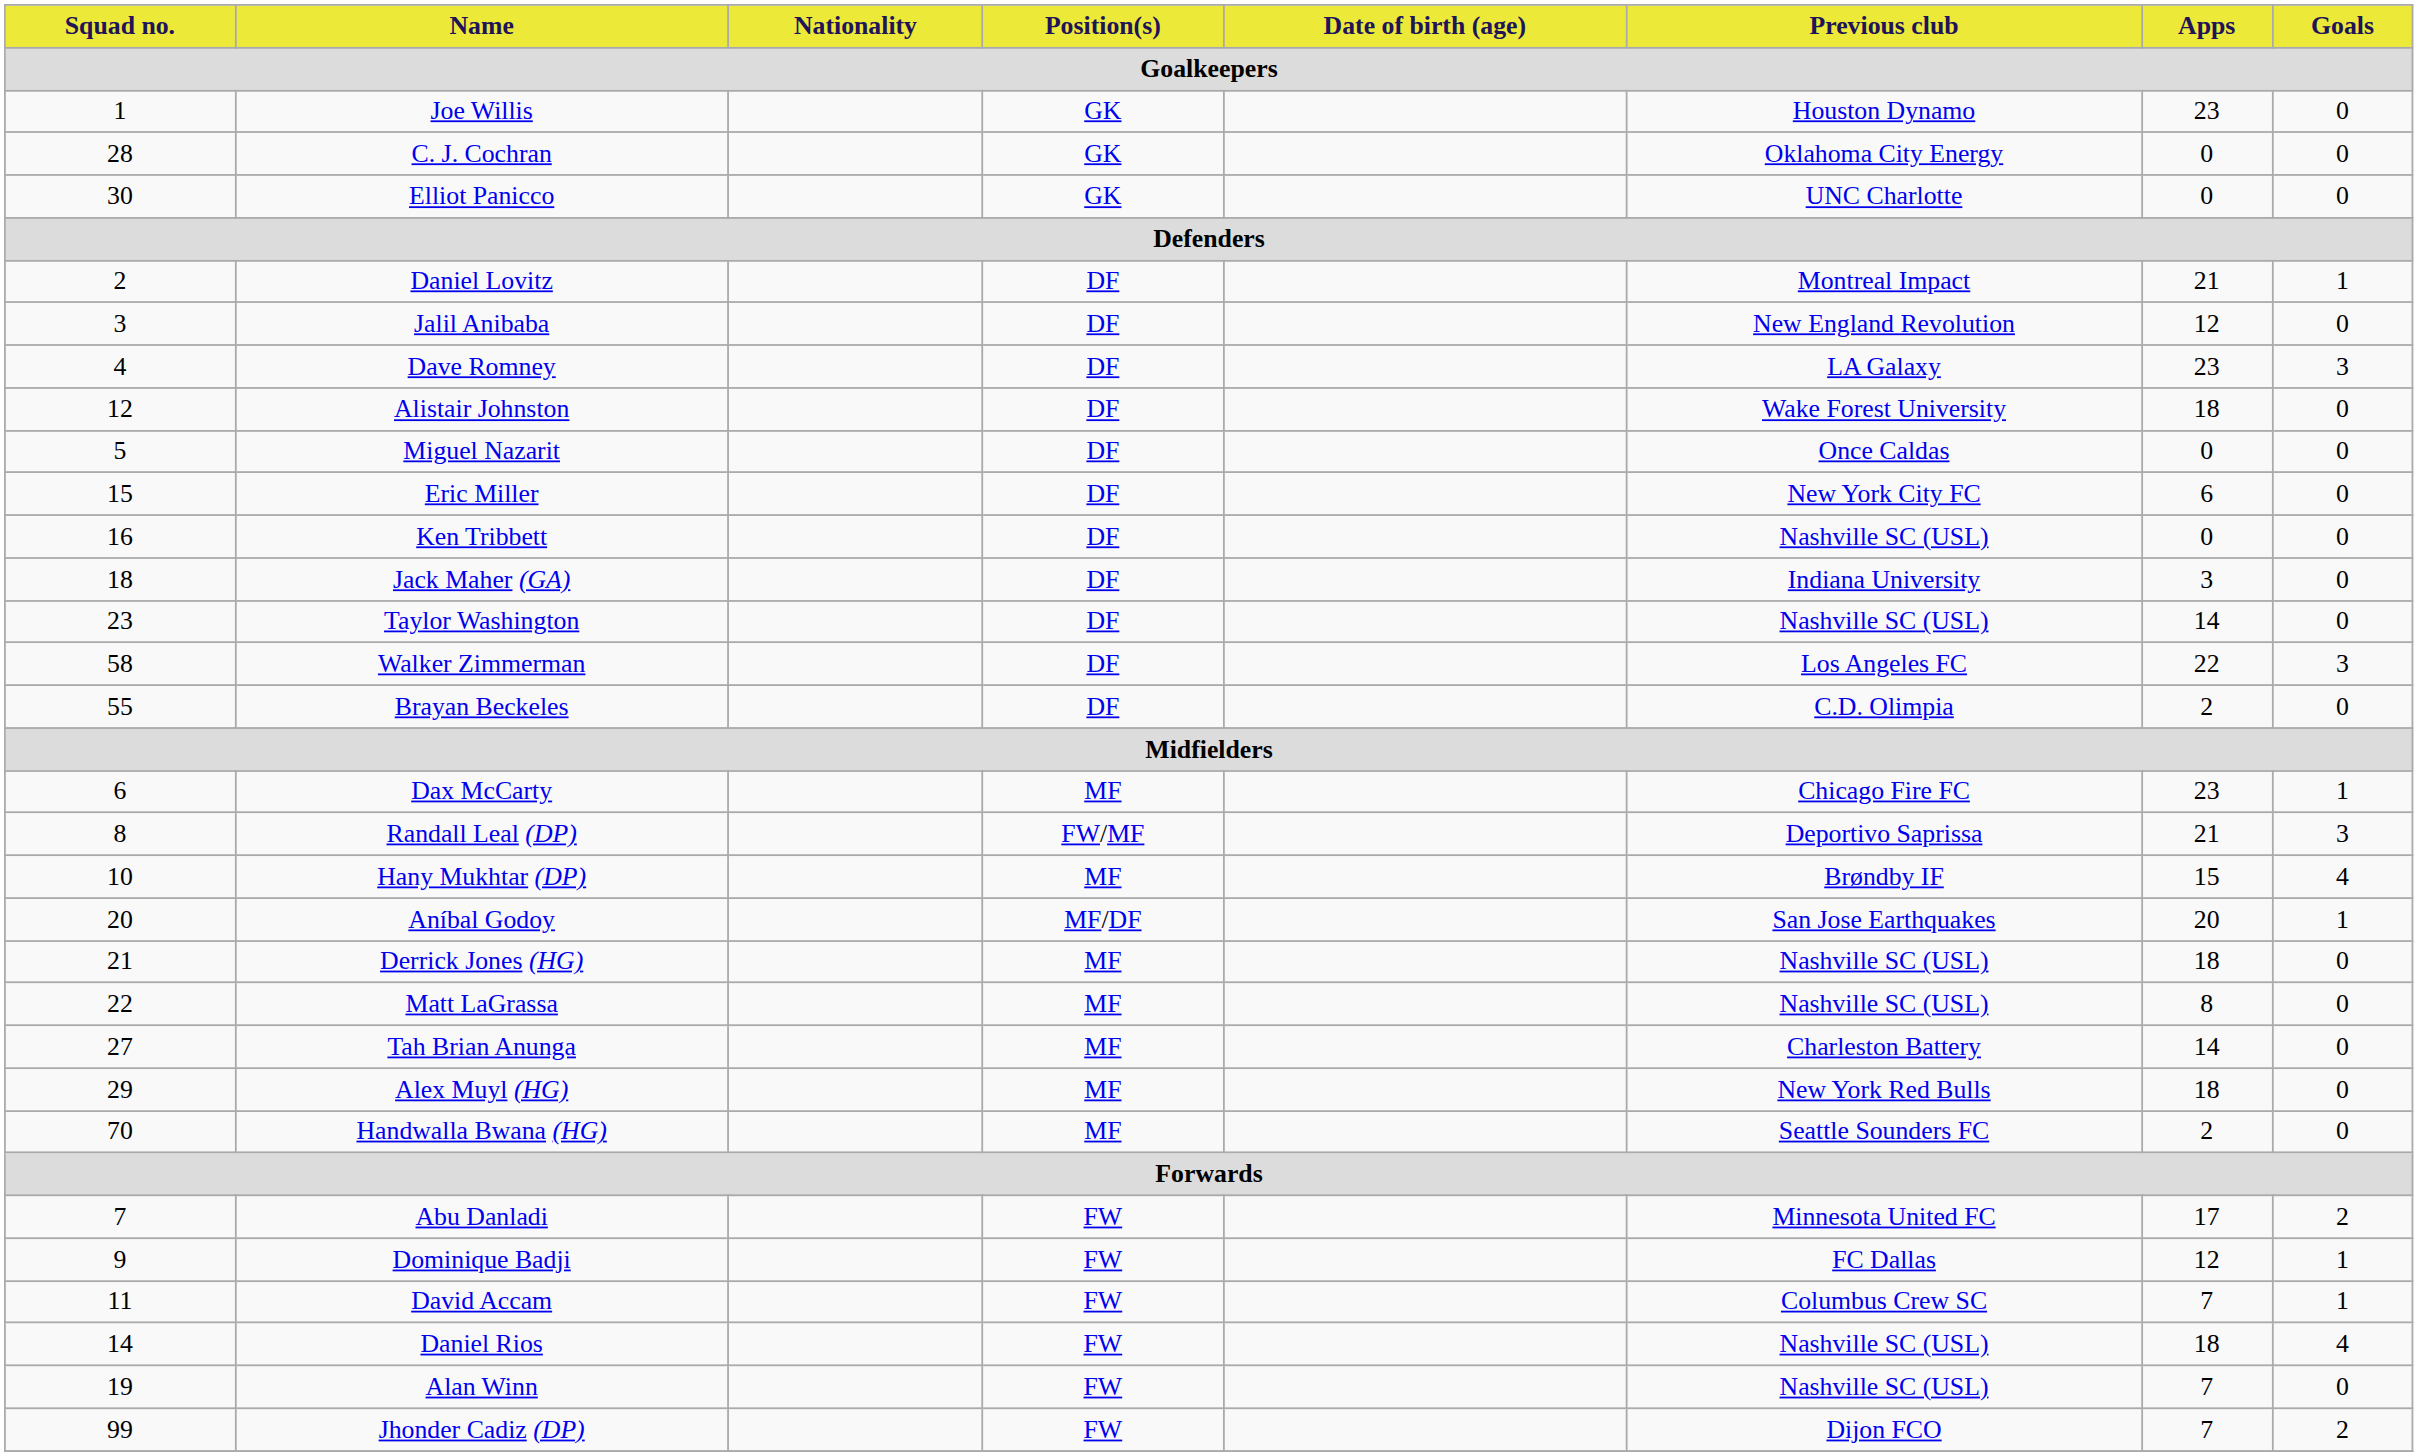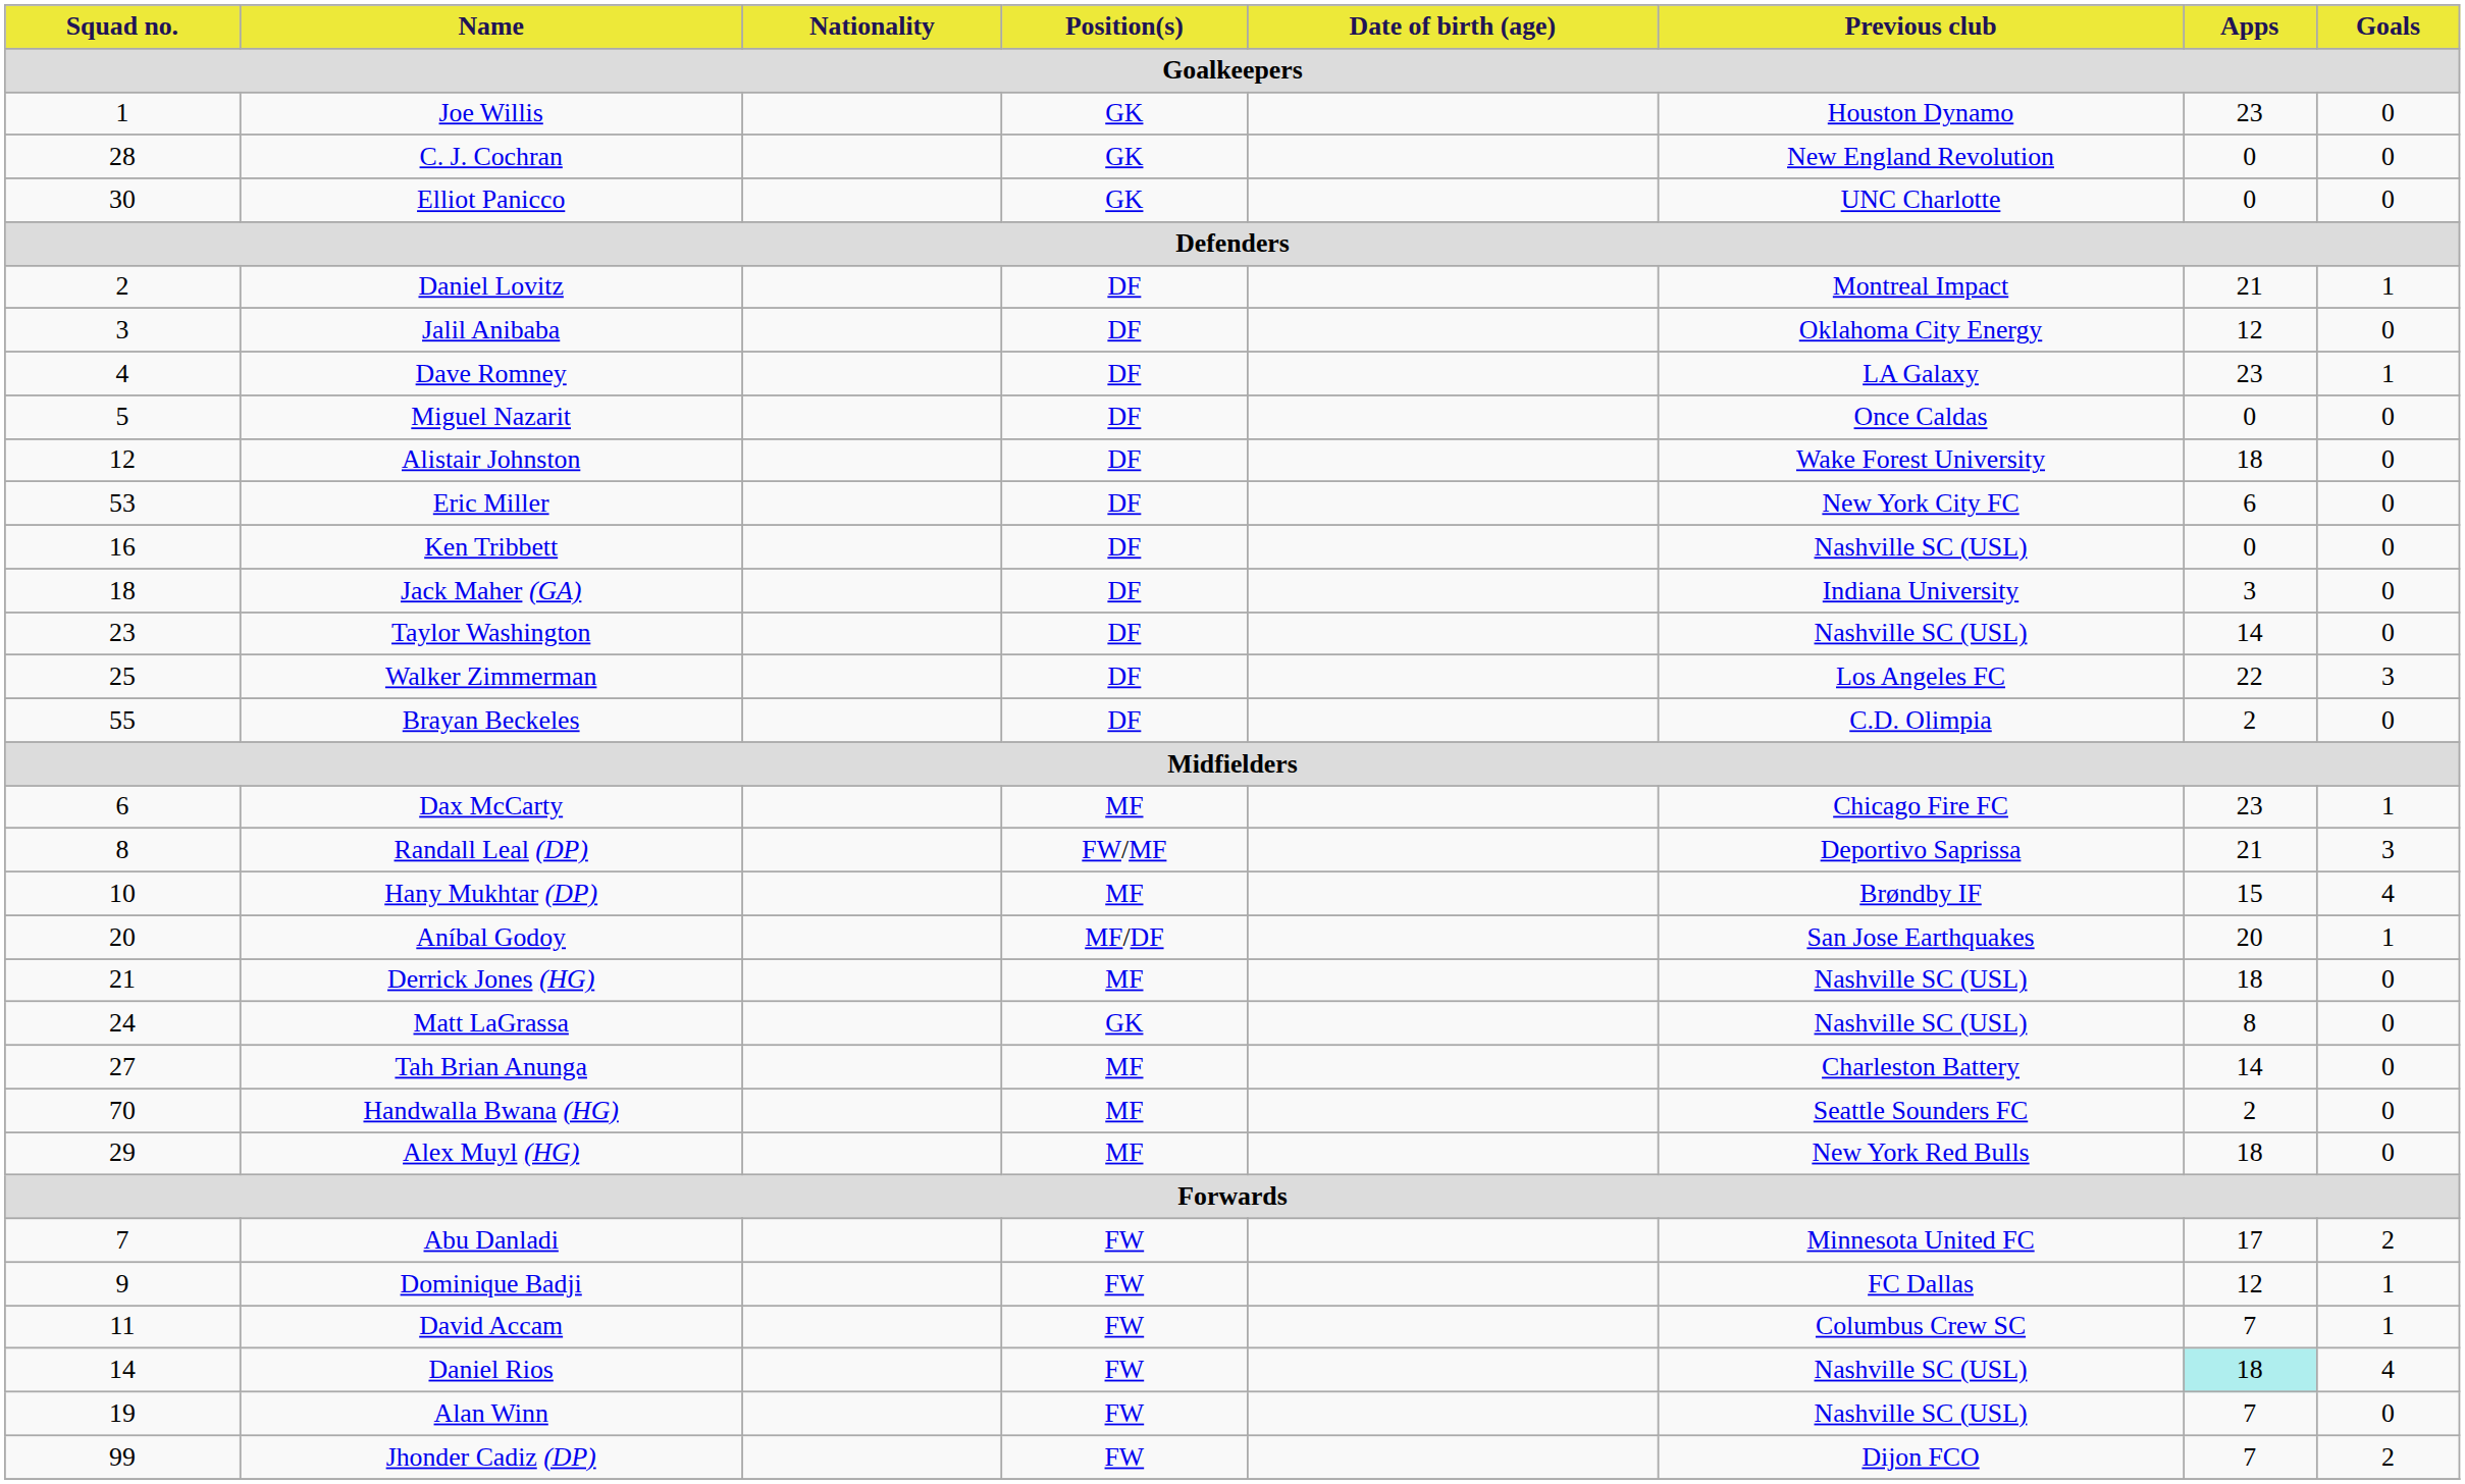C. J. Cochran | Previous club: Oklahoma City Energy -> New England Revolution
Jalil Anibaba | Previous club: New England Revolution -> Oklahoma City Energy
Dave Romney | Goals: 3 -> 1
rows swapped: Miguel Nazarit <-> Alistair Johnston
Eric Miller | Squad no.: 15 -> 53
Walker Zimmerman | Squad no.: 58 -> 25
Matt LaGrassa | Squad no.: 22 -> 24
Matt LaGrassa | Position(s): MF -> GK
rows swapped: Alex Muyl (HG) <-> Handwalla Bwana (HG)
Daniel Rios | Apps: no background -> paleturquoise background
